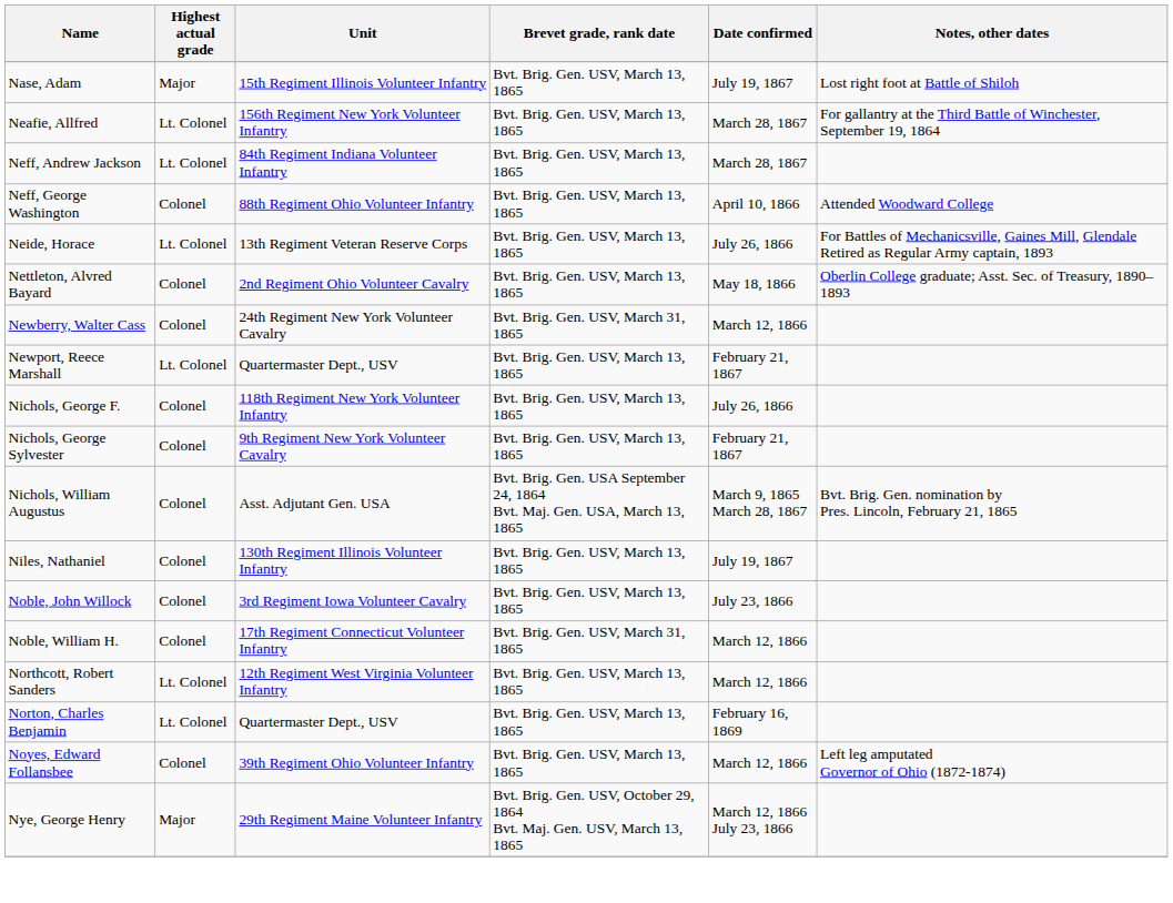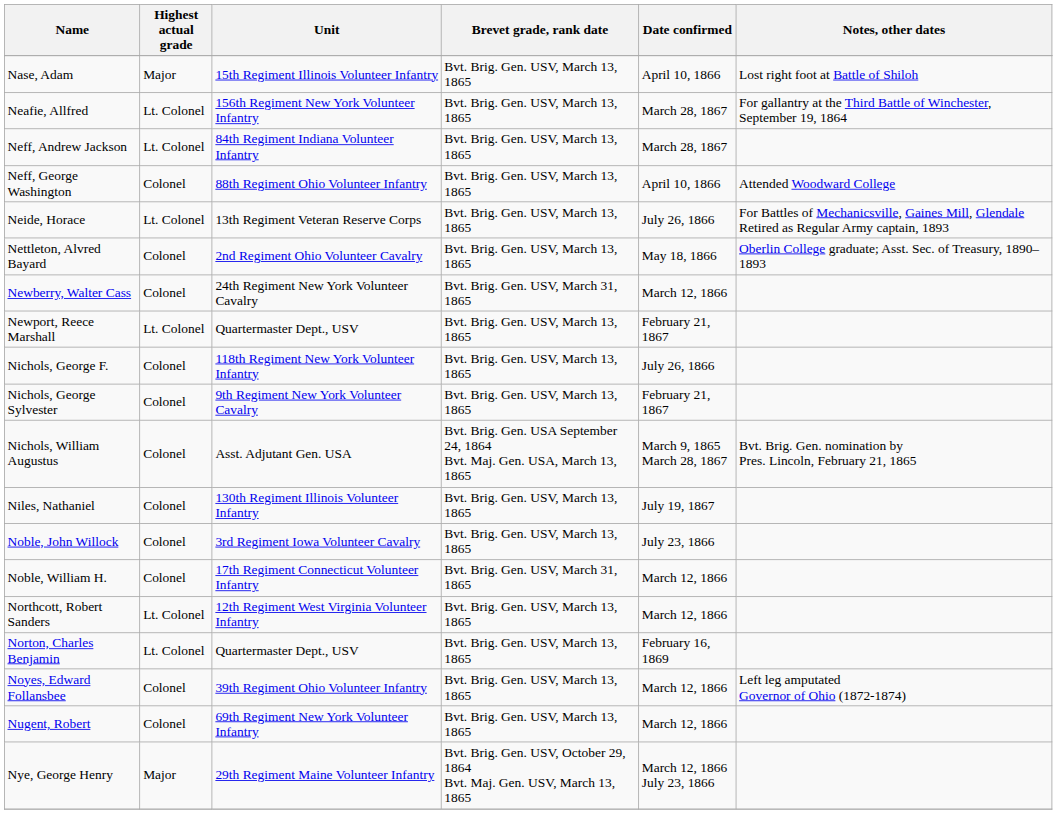Nase, Adam | Date confirmed: July 19, 1867 -> April 10, 1866
+ row: Nugent, Robert | Colonel | 69th Regiment New York Volunteer Infantry | Bvt. Brig. Gen. USV, March 13, 1865 | March 12, 1866
